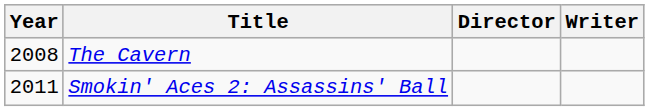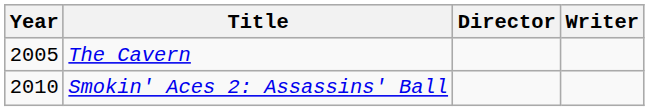The Cavern | Year: 2008 -> 2005
Smokin' Aces 2: Assassins' Ball | Year: 2011 -> 2010
